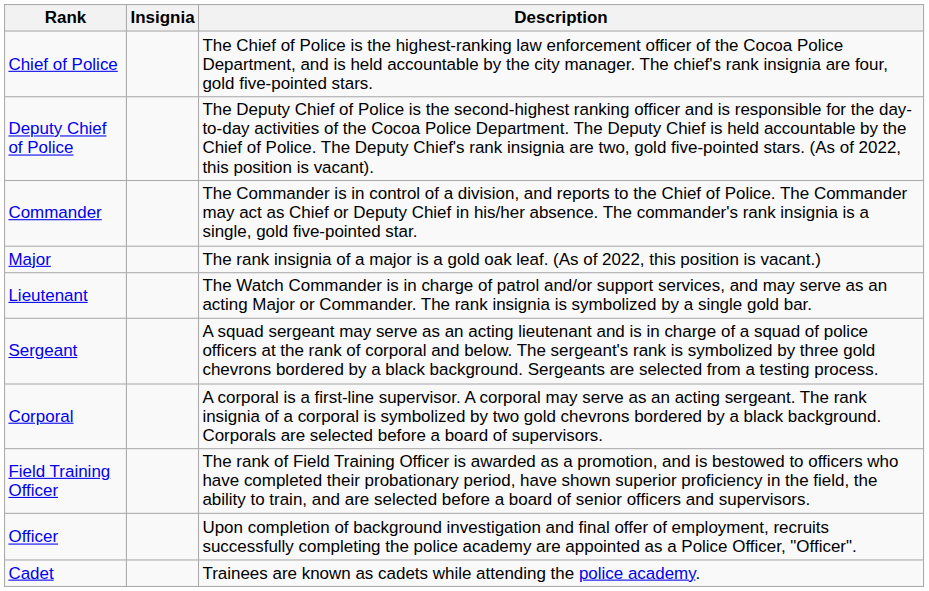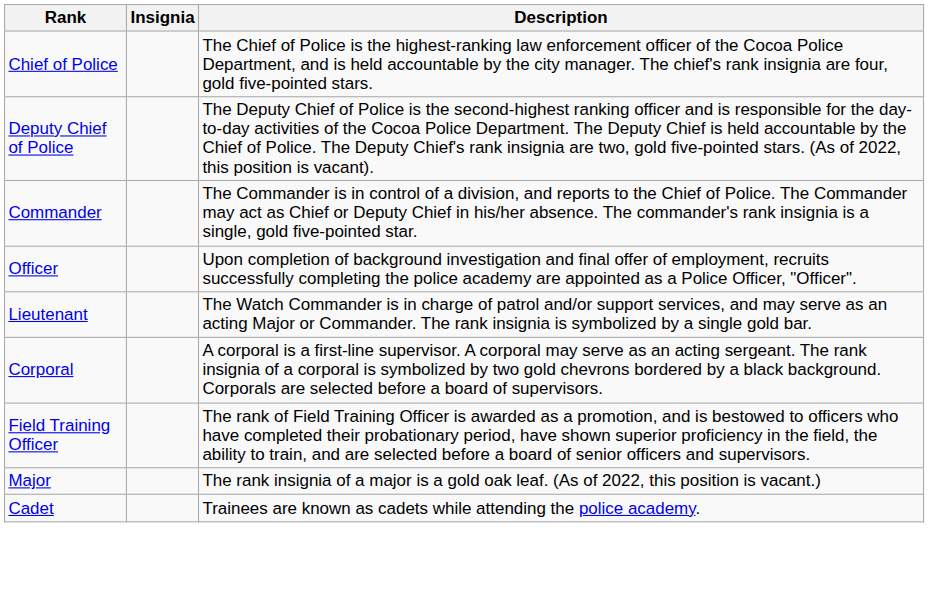rows swapped: Major <-> Officer
- row: Sergeant | A squad sergeant may serve as an acting lieutenant and is in charge of a squad of police officers at the rank of corporal and below. The sergeant's rank is symbolized by three gold chevrons bordered by a black background. Sergeants are selected from a testing process.
